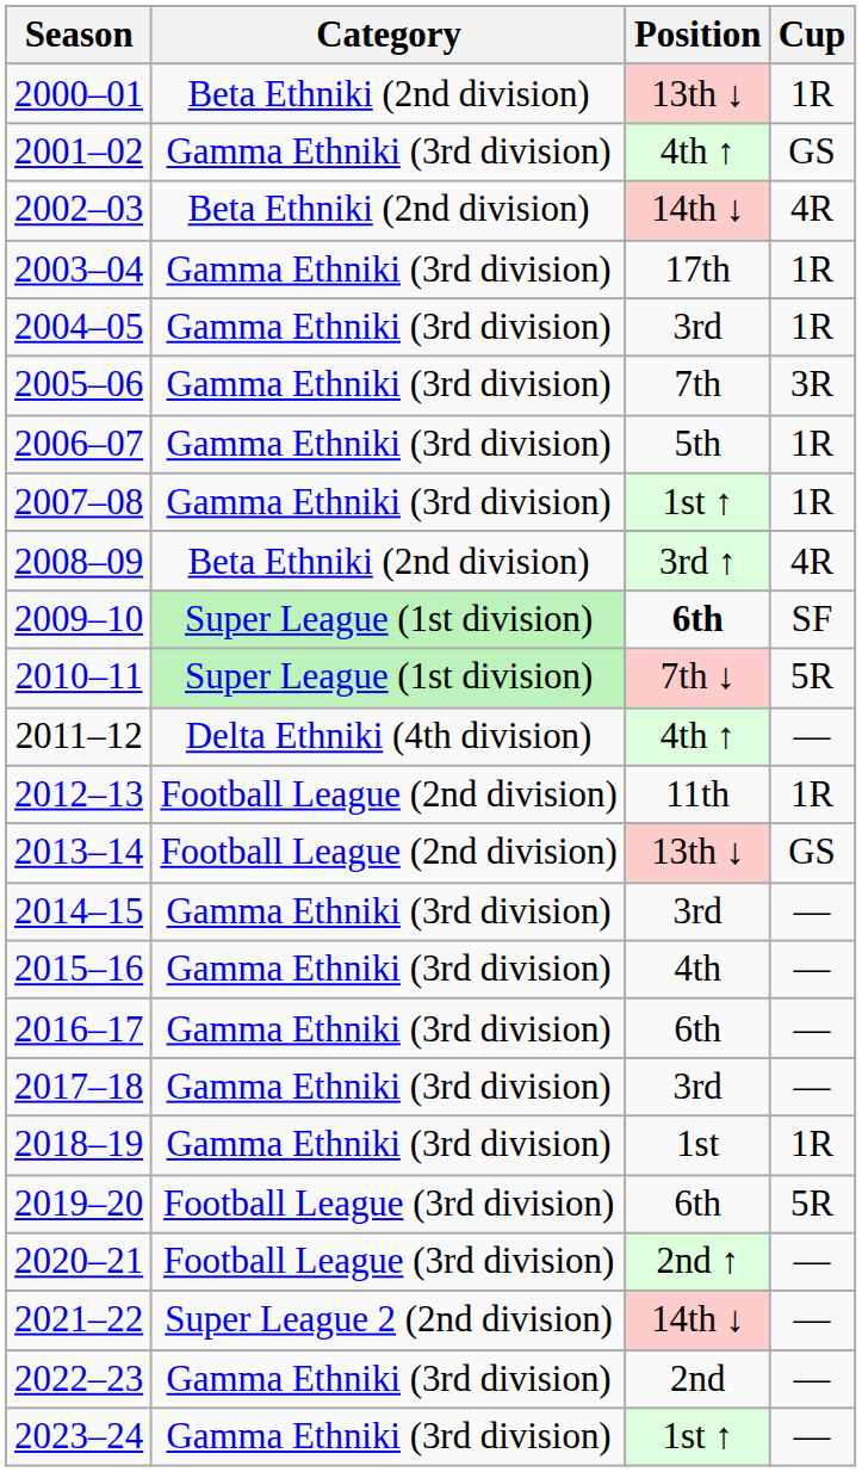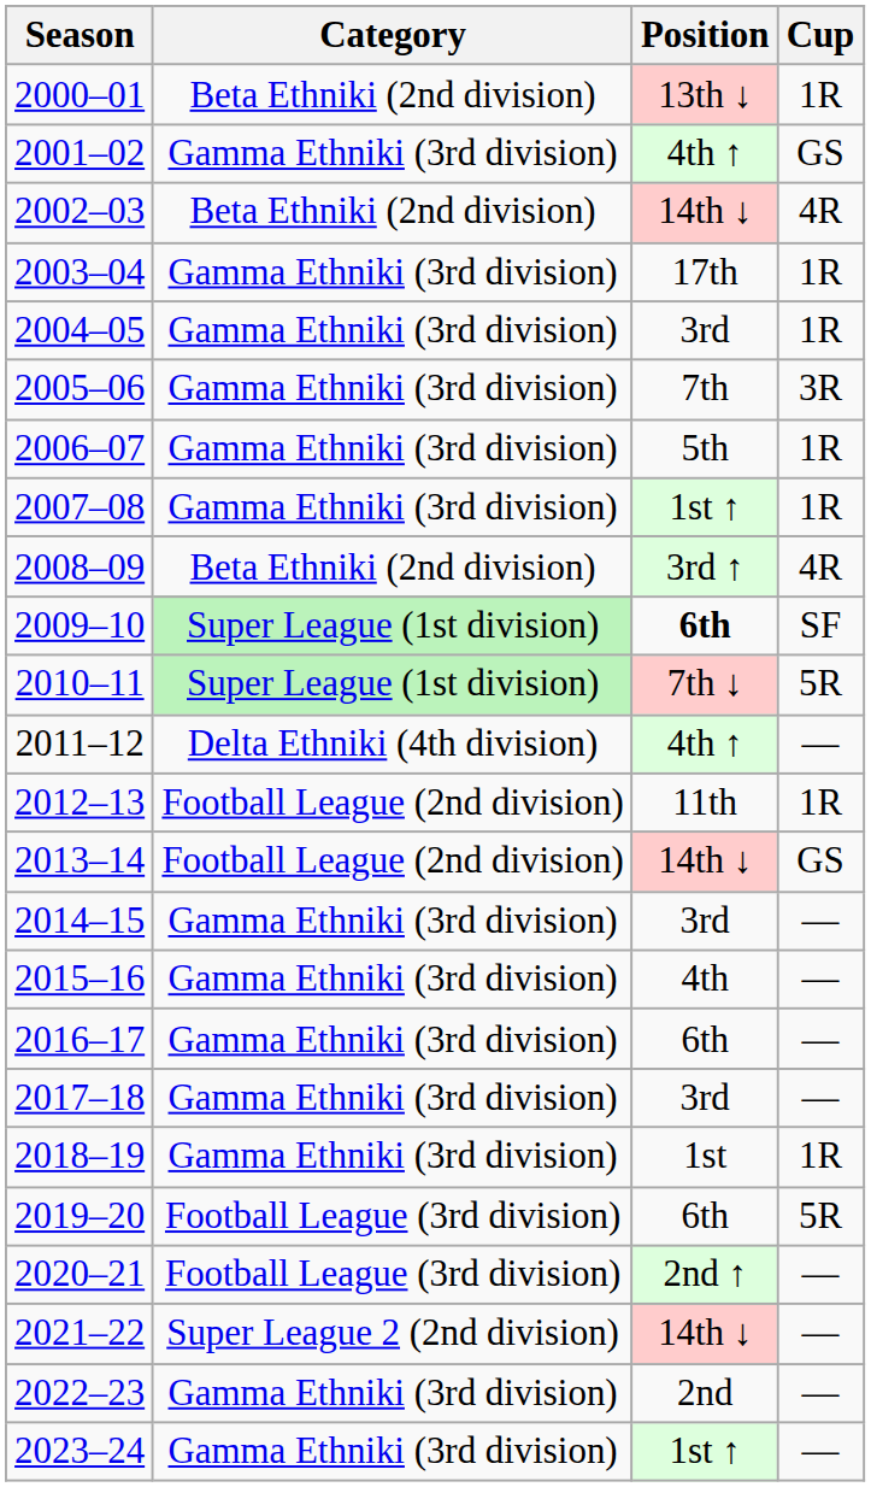2013–14 | Position: 13th ↓ -> 14th ↓
